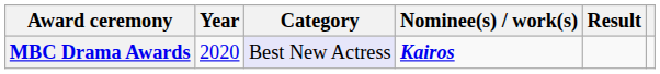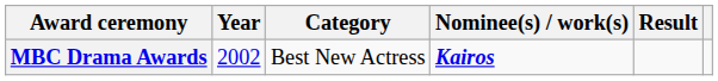MBC Drama Awards | Year: 2020 -> 2002
MBC Drama Awards | Category: lavender background -> no background
